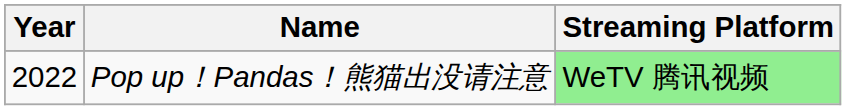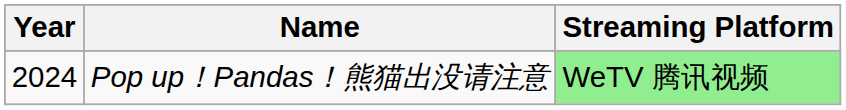Pop up！Pandas！熊猫出没请注意 | Year: 2022 -> 2024
